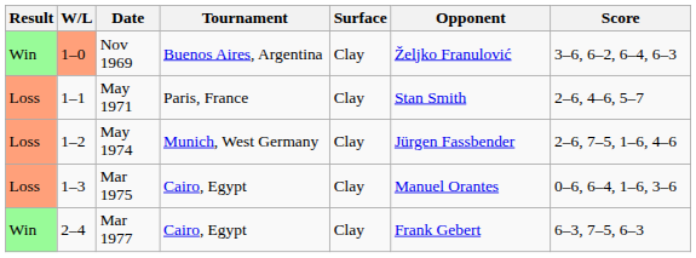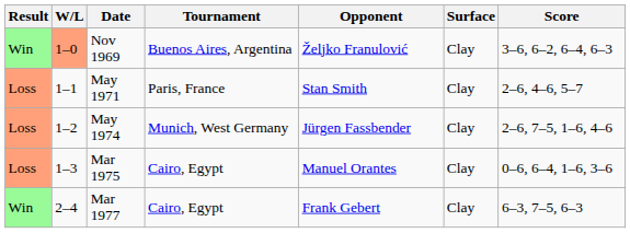columns swapped: Surface <-> Opponent
